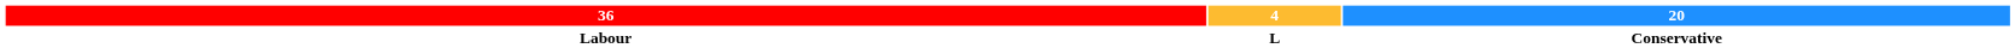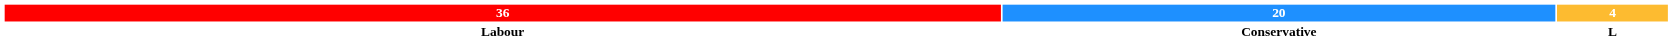columns swapped: 20 <-> 4
